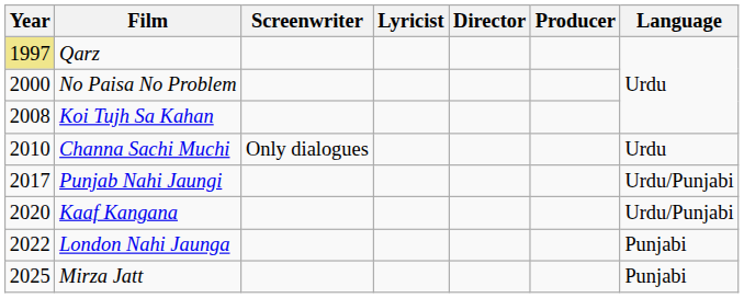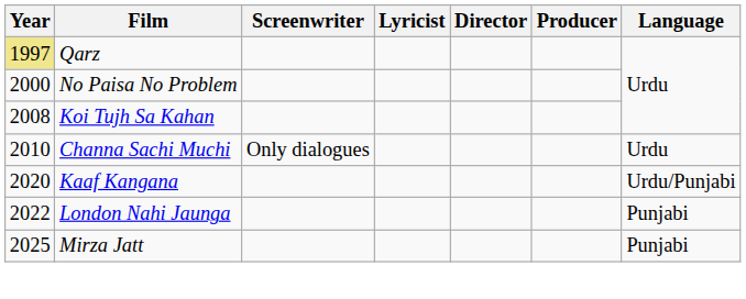- row: 2017 | Punjab Nahi Jaungi | Urdu/Punjabi
